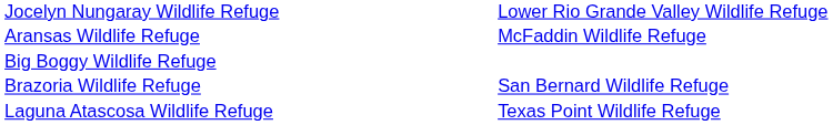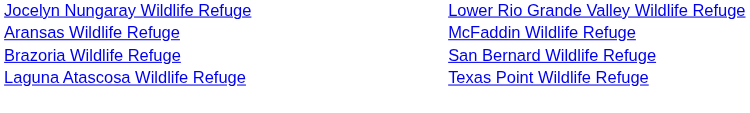- row: Big Boggy Wildlife Refuge
